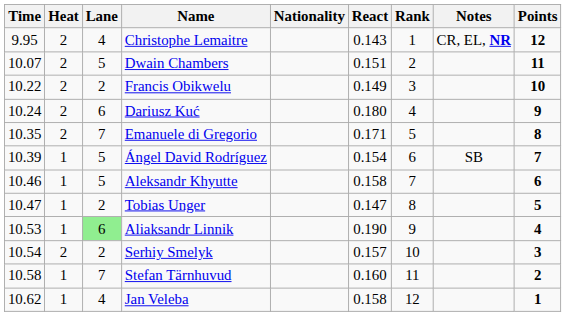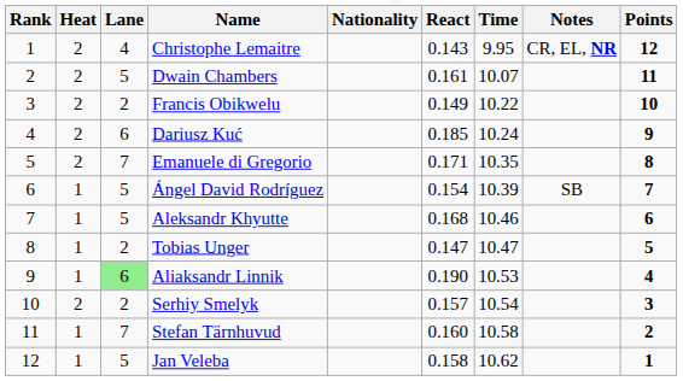columns swapped: Rank <-> Time
Dwain Chambers | React: 0.151 -> 0.161
Dariusz Kuć | React: 0.180 -> 0.185
Aleksandr Khyutte | React: 0.158 -> 0.168
Jan Veleba | Lane: 4 -> 5
